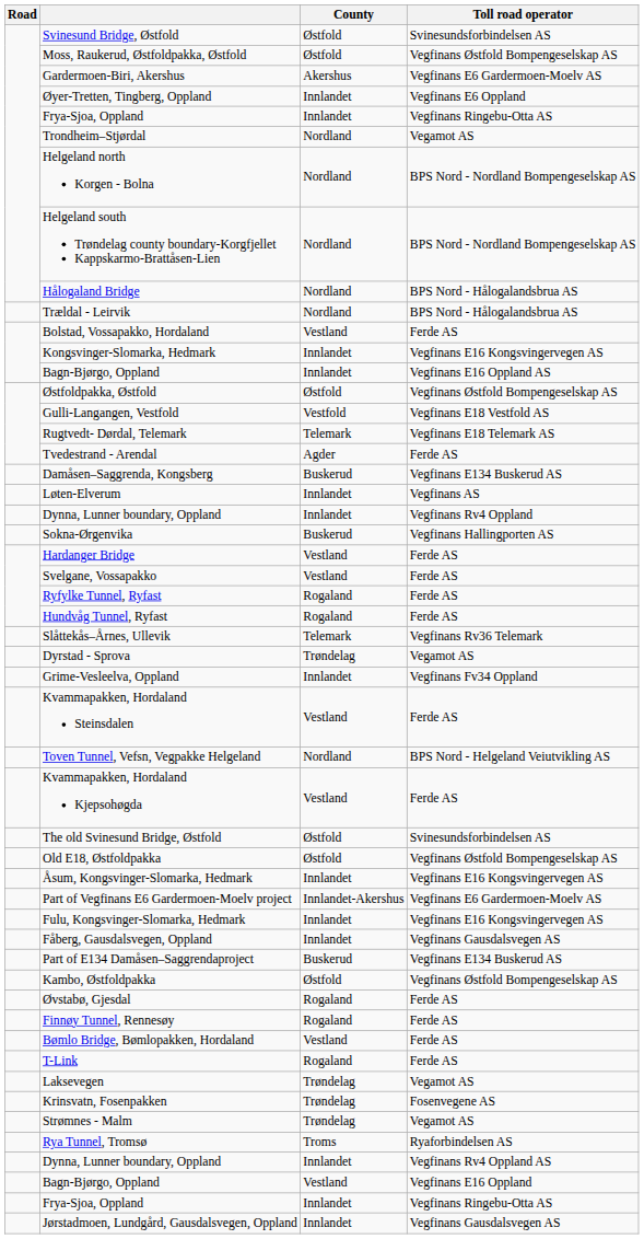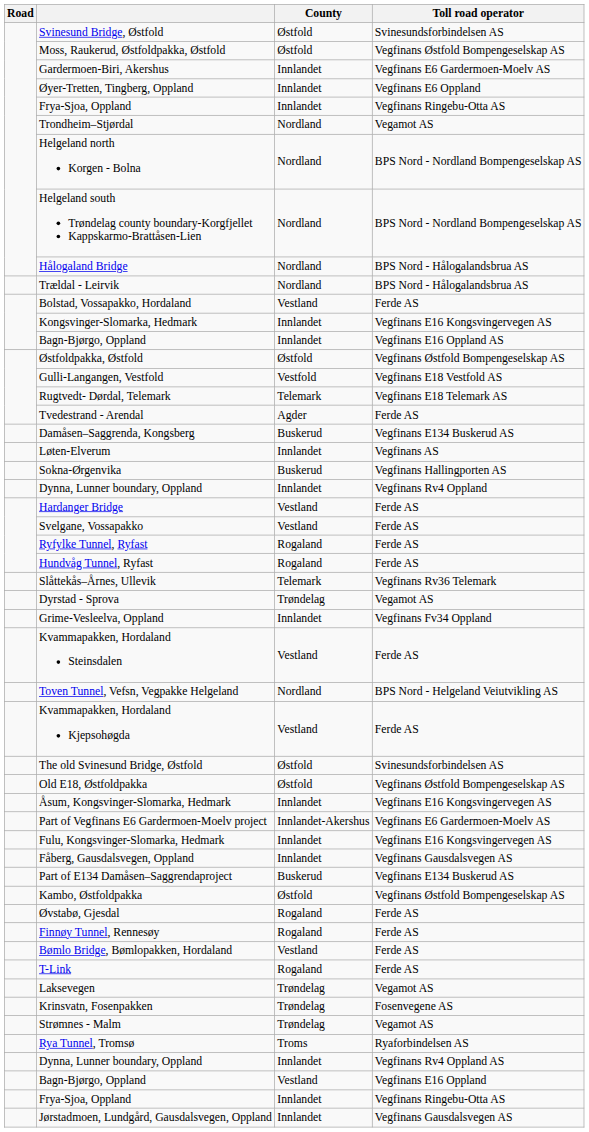Gardermoen-Biri, Akershus | County: Akershus -> Innlandet
rows swapped: Dynna, Lunner boundary, Oppland / Vegfinans Rv4 Oppland <-> Sokna-Ørgenvika
